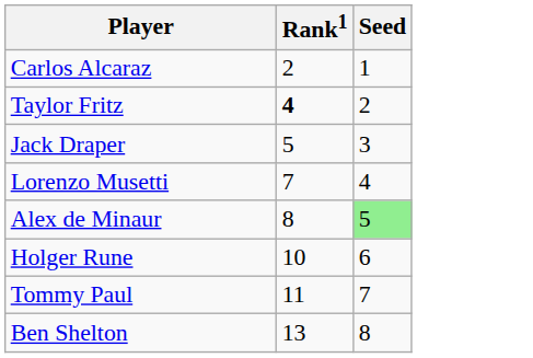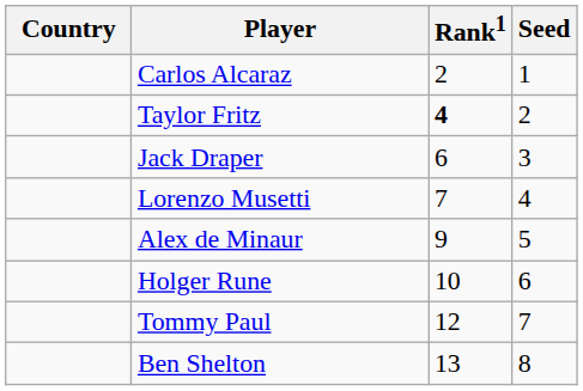+ column: Country
Jack Draper | Rank1: 5 -> 6
Alex de Minaur | Rank1: 8 -> 9
Alex de Minaur | Seed: lightgreen background -> no background
Tommy Paul | Rank1: 11 -> 12
